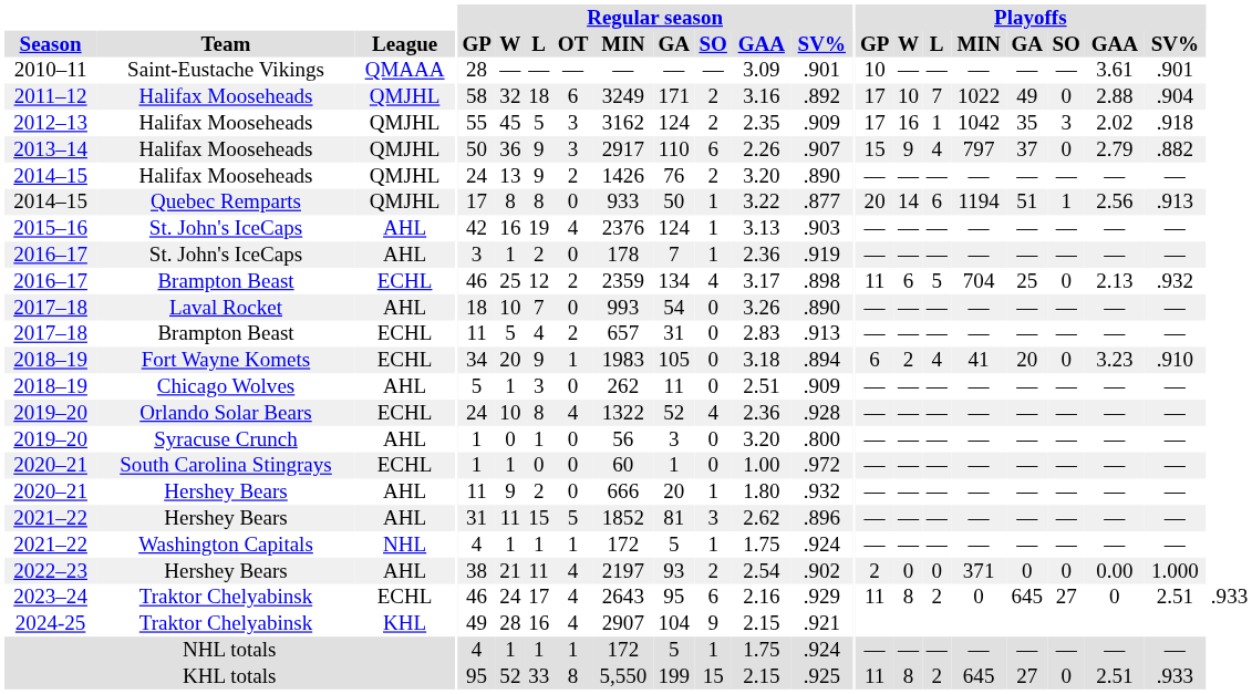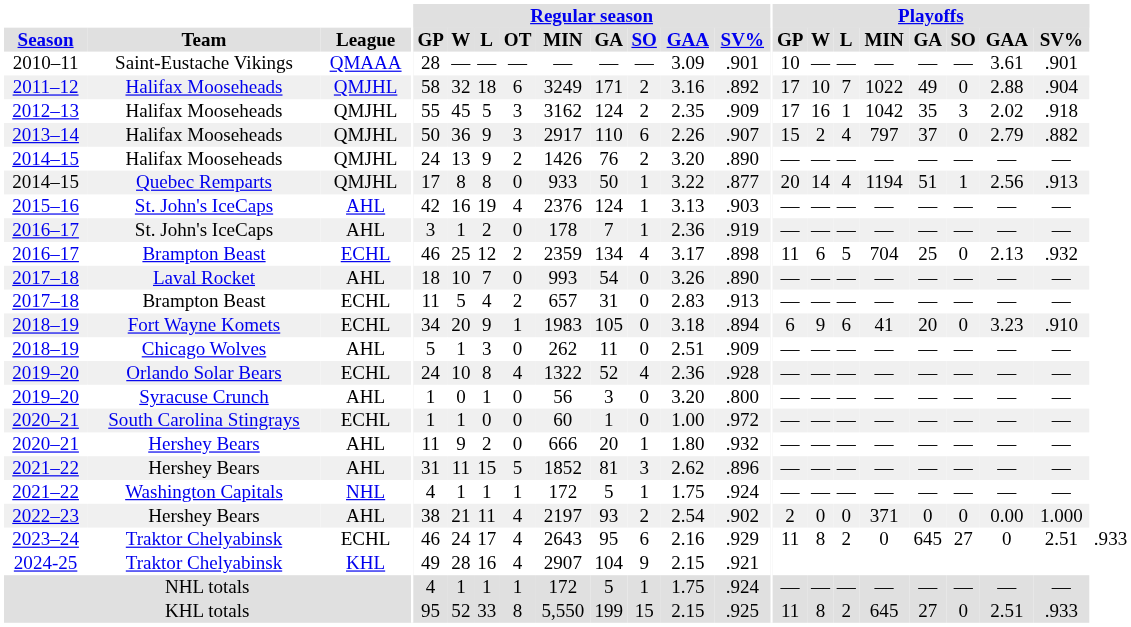2013–14 | Playoffs / W: 9 -> 2
2014–15 / Quebec Remparts | Playoffs / L: 6 -> 4
2018–19 / Fort Wayne Komets | Playoffs / W: 2 -> 9
2018–19 / Fort Wayne Komets | Playoffs / L: 4 -> 6
